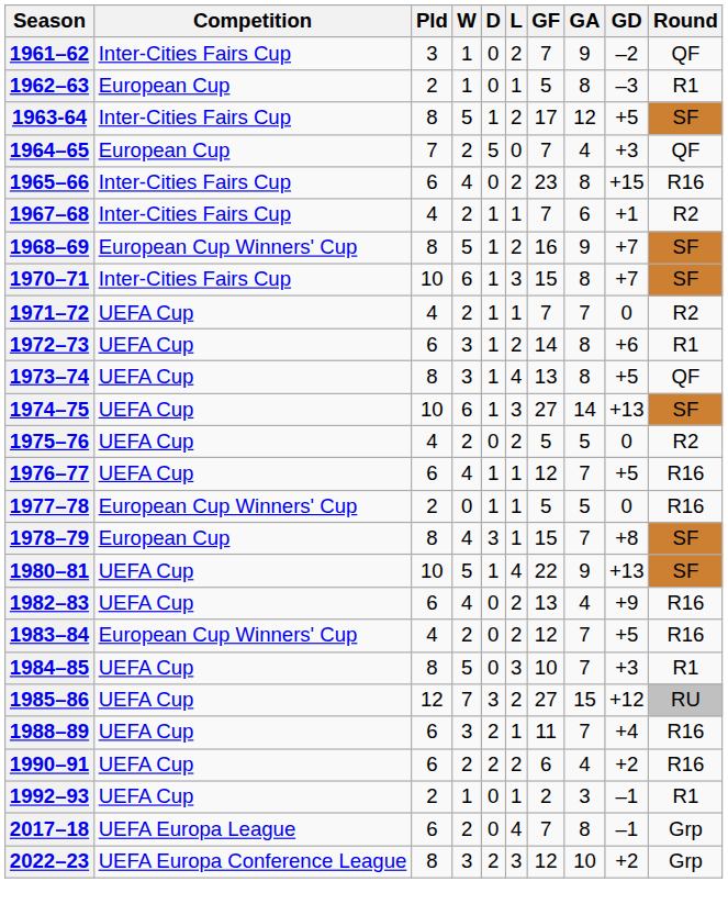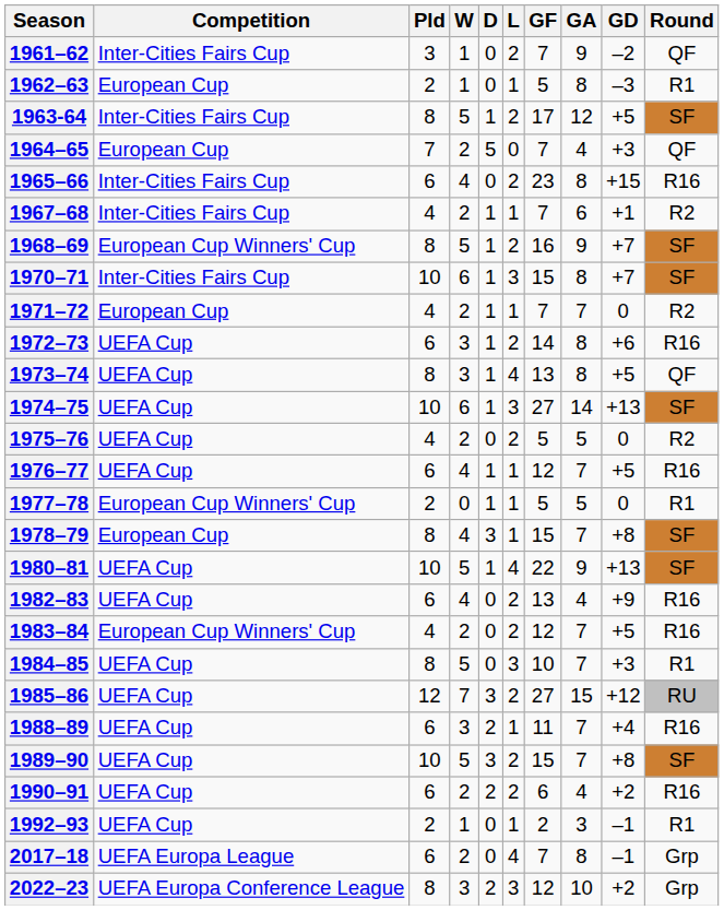1971–72 | Competition: UEFA Cup -> European Cup
1972–73 | Round: R1 -> R16
1977–78 | Round: R16 -> R1
+ row: 1989–90 | UEFA Cup | 10 | 5 | 3 | 2 | 15 | 7 | +8 | SF
